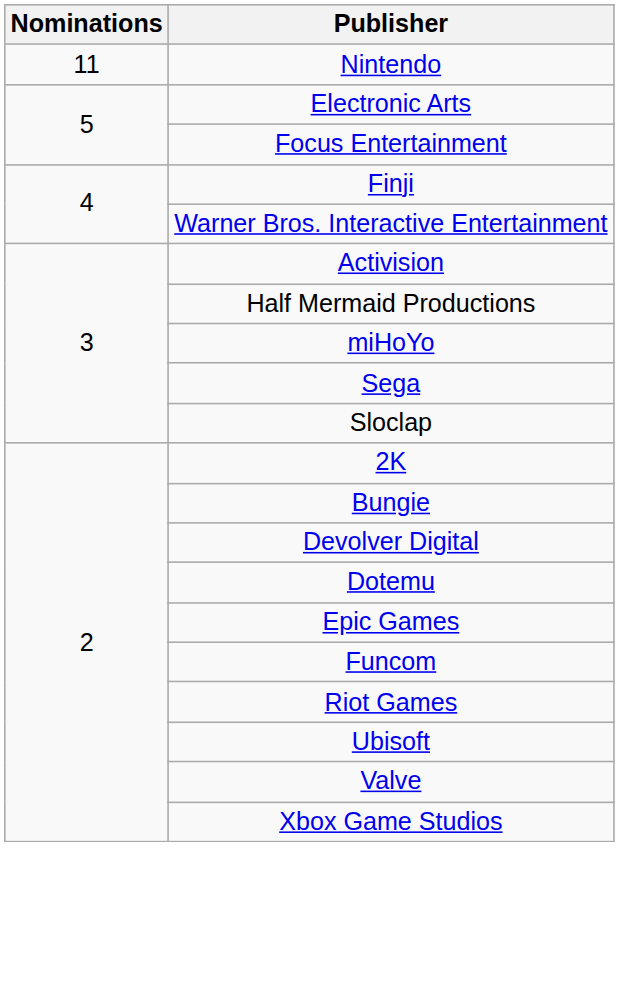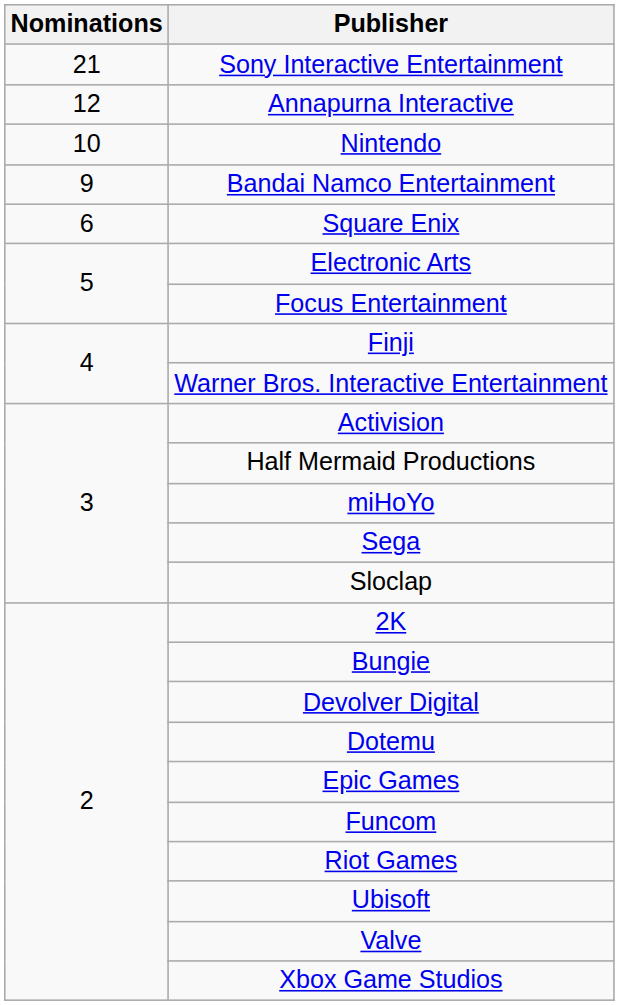+ row: 21 | Sony Interactive Entertainment
+ row: 12 | Annapurna Interactive
Nintendo | Nominations: 11 -> 10
+ row: 9 | Bandai Namco Entertainment
+ row: 6 | Square Enix
